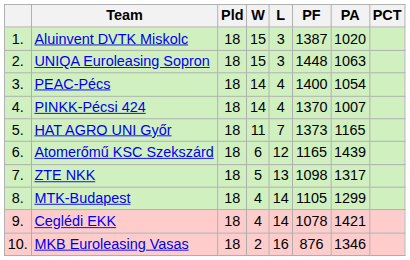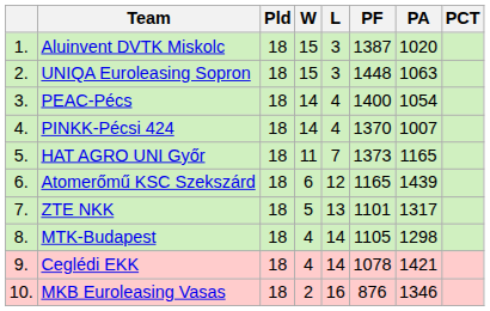ZTE NKK | PF: 1098 -> 1101
MTK-Budapest | PA: 1299 -> 1298
